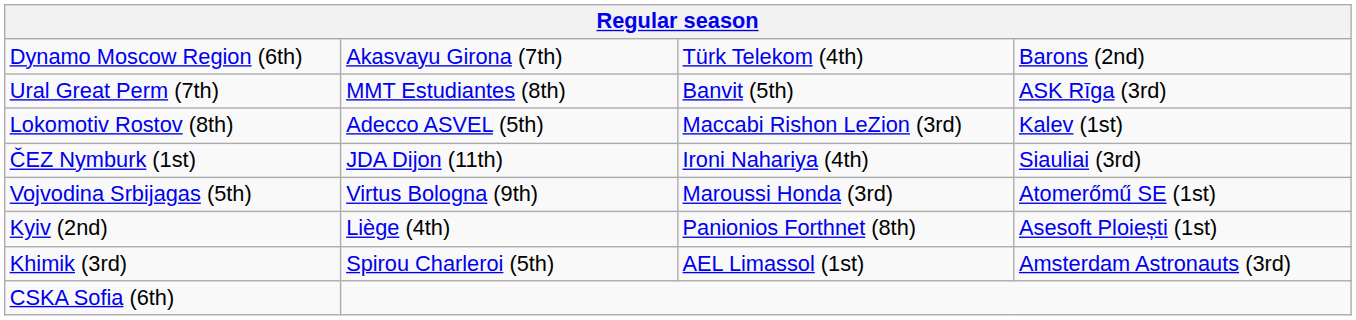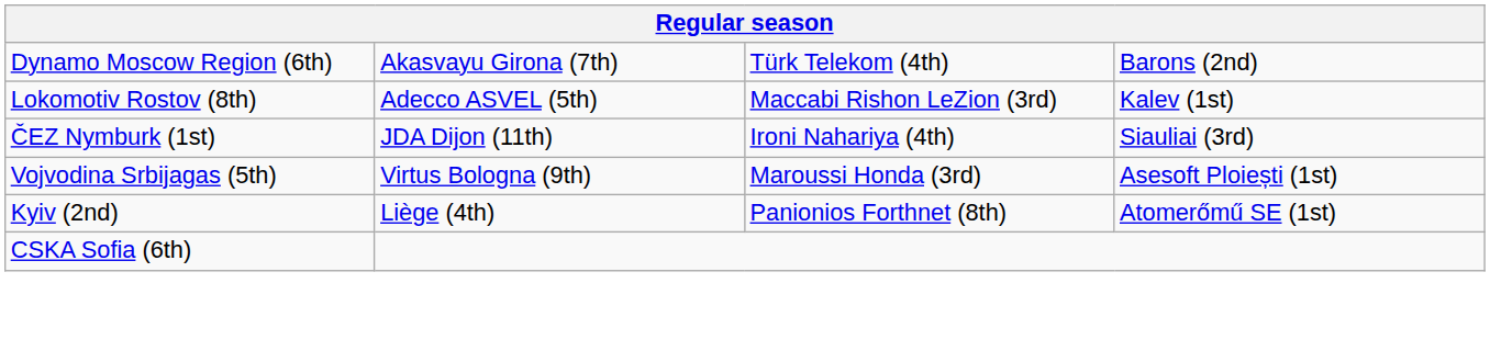- row: Ural Great Perm (7th) | MMT Estudiantes (8th) | Banvit (5th) | ASK Rīga (3rd)
Vojvodina Srbijagas (5th) | column 4: Atomerőmű SE (1st) -> Asesoft Ploiești (1st)
Kyiv (2nd) | column 4: Asesoft Ploiești (1st) -> Atomerőmű SE (1st)
- row: Khimik (3rd) | Spirou Charleroi (5th) | AEL Limassol (1st) | Amsterdam Astronauts (3rd)
